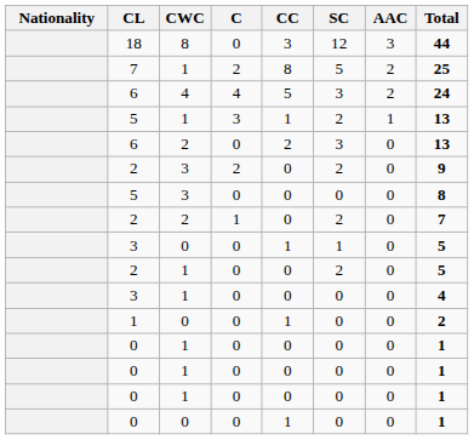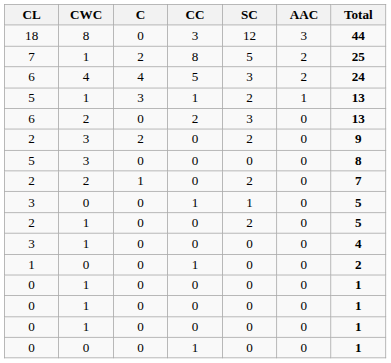- column: Nationality
